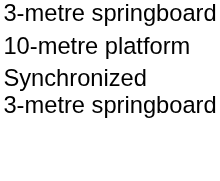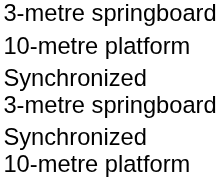+ row: Synchronized 10-metre platform
